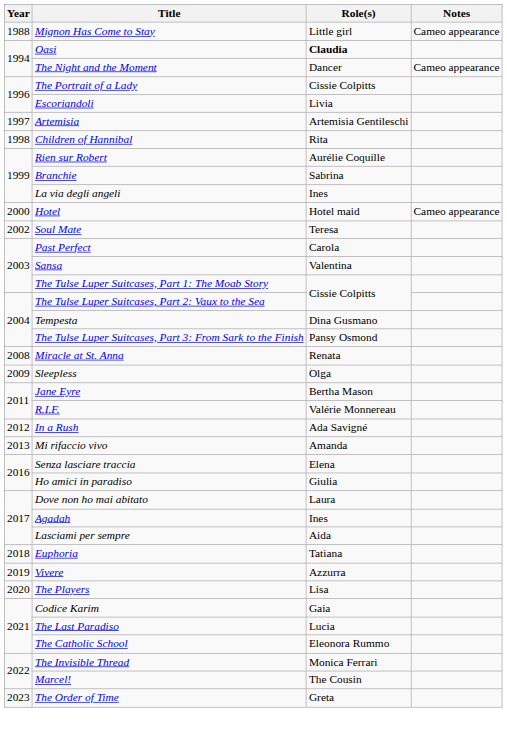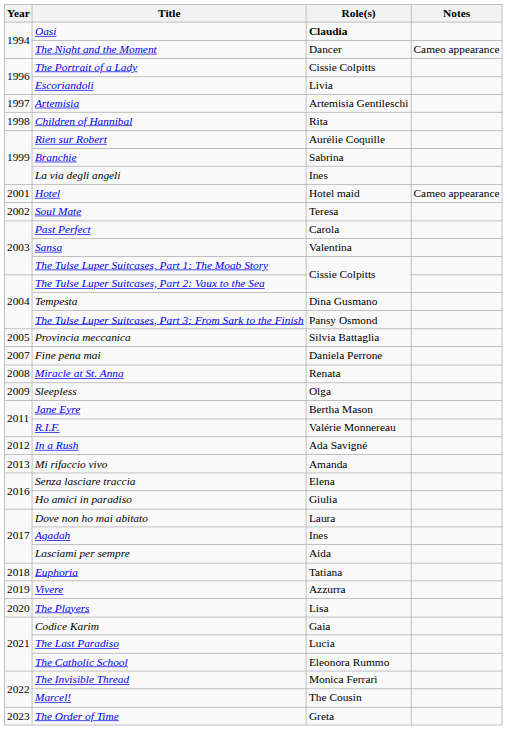- row: 1988 | Mignon Has Come to Stay | Little girl | Cameo appearance
Hotel | Year: 2000 -> 2001
+ row: 2005 | Provincia meccanica | Silvia Battaglia
+ row: 2007 | Fine pena mai | Daniela Perrone
